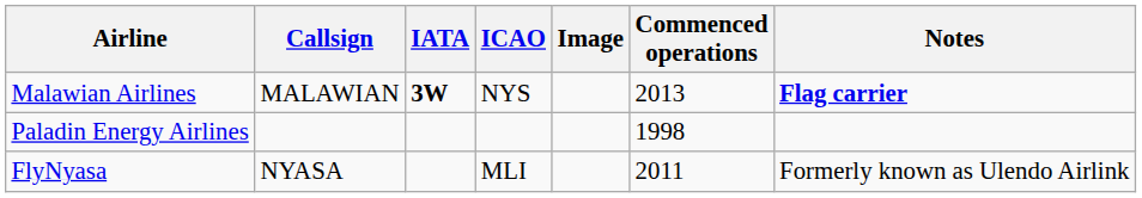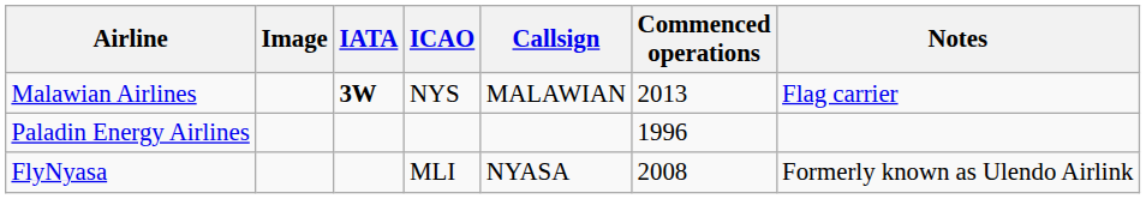columns swapped: Image <-> Callsign
Malawian Airlines | Notes: bold -> normal
Paladin Energy Airlines | Commenced operations: 1998 -> 1996
FlyNyasa | Commenced operations: 2011 -> 2008
